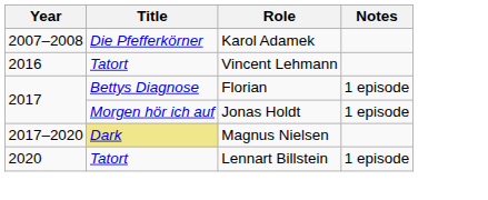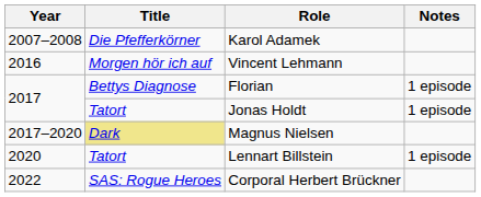Vincent Lehmann | Title: Tatort -> Morgen hör ich auf
Jonas Holdt | Title: Morgen hör ich auf -> Tatort
+ row: 2022 | SAS: Rogue Heroes | Corporal Herbert Brückner
